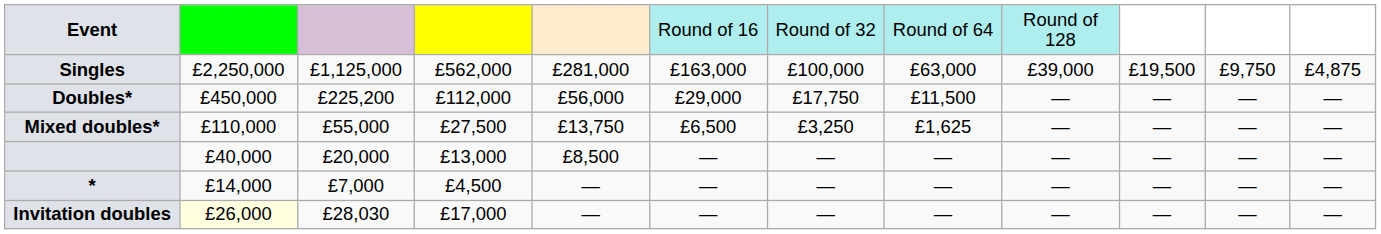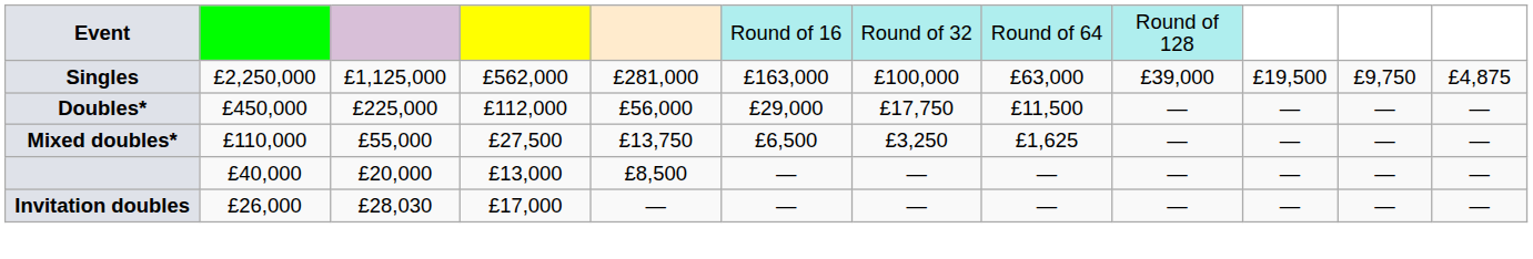Doubles* | column 3: £225,200 -> £225,000
- row: * | £14,000 | £7,000 | £4,500 | — | — | — | — | — | — | — | —
Invitation doubles | column 2: lightyellow background -> no background
